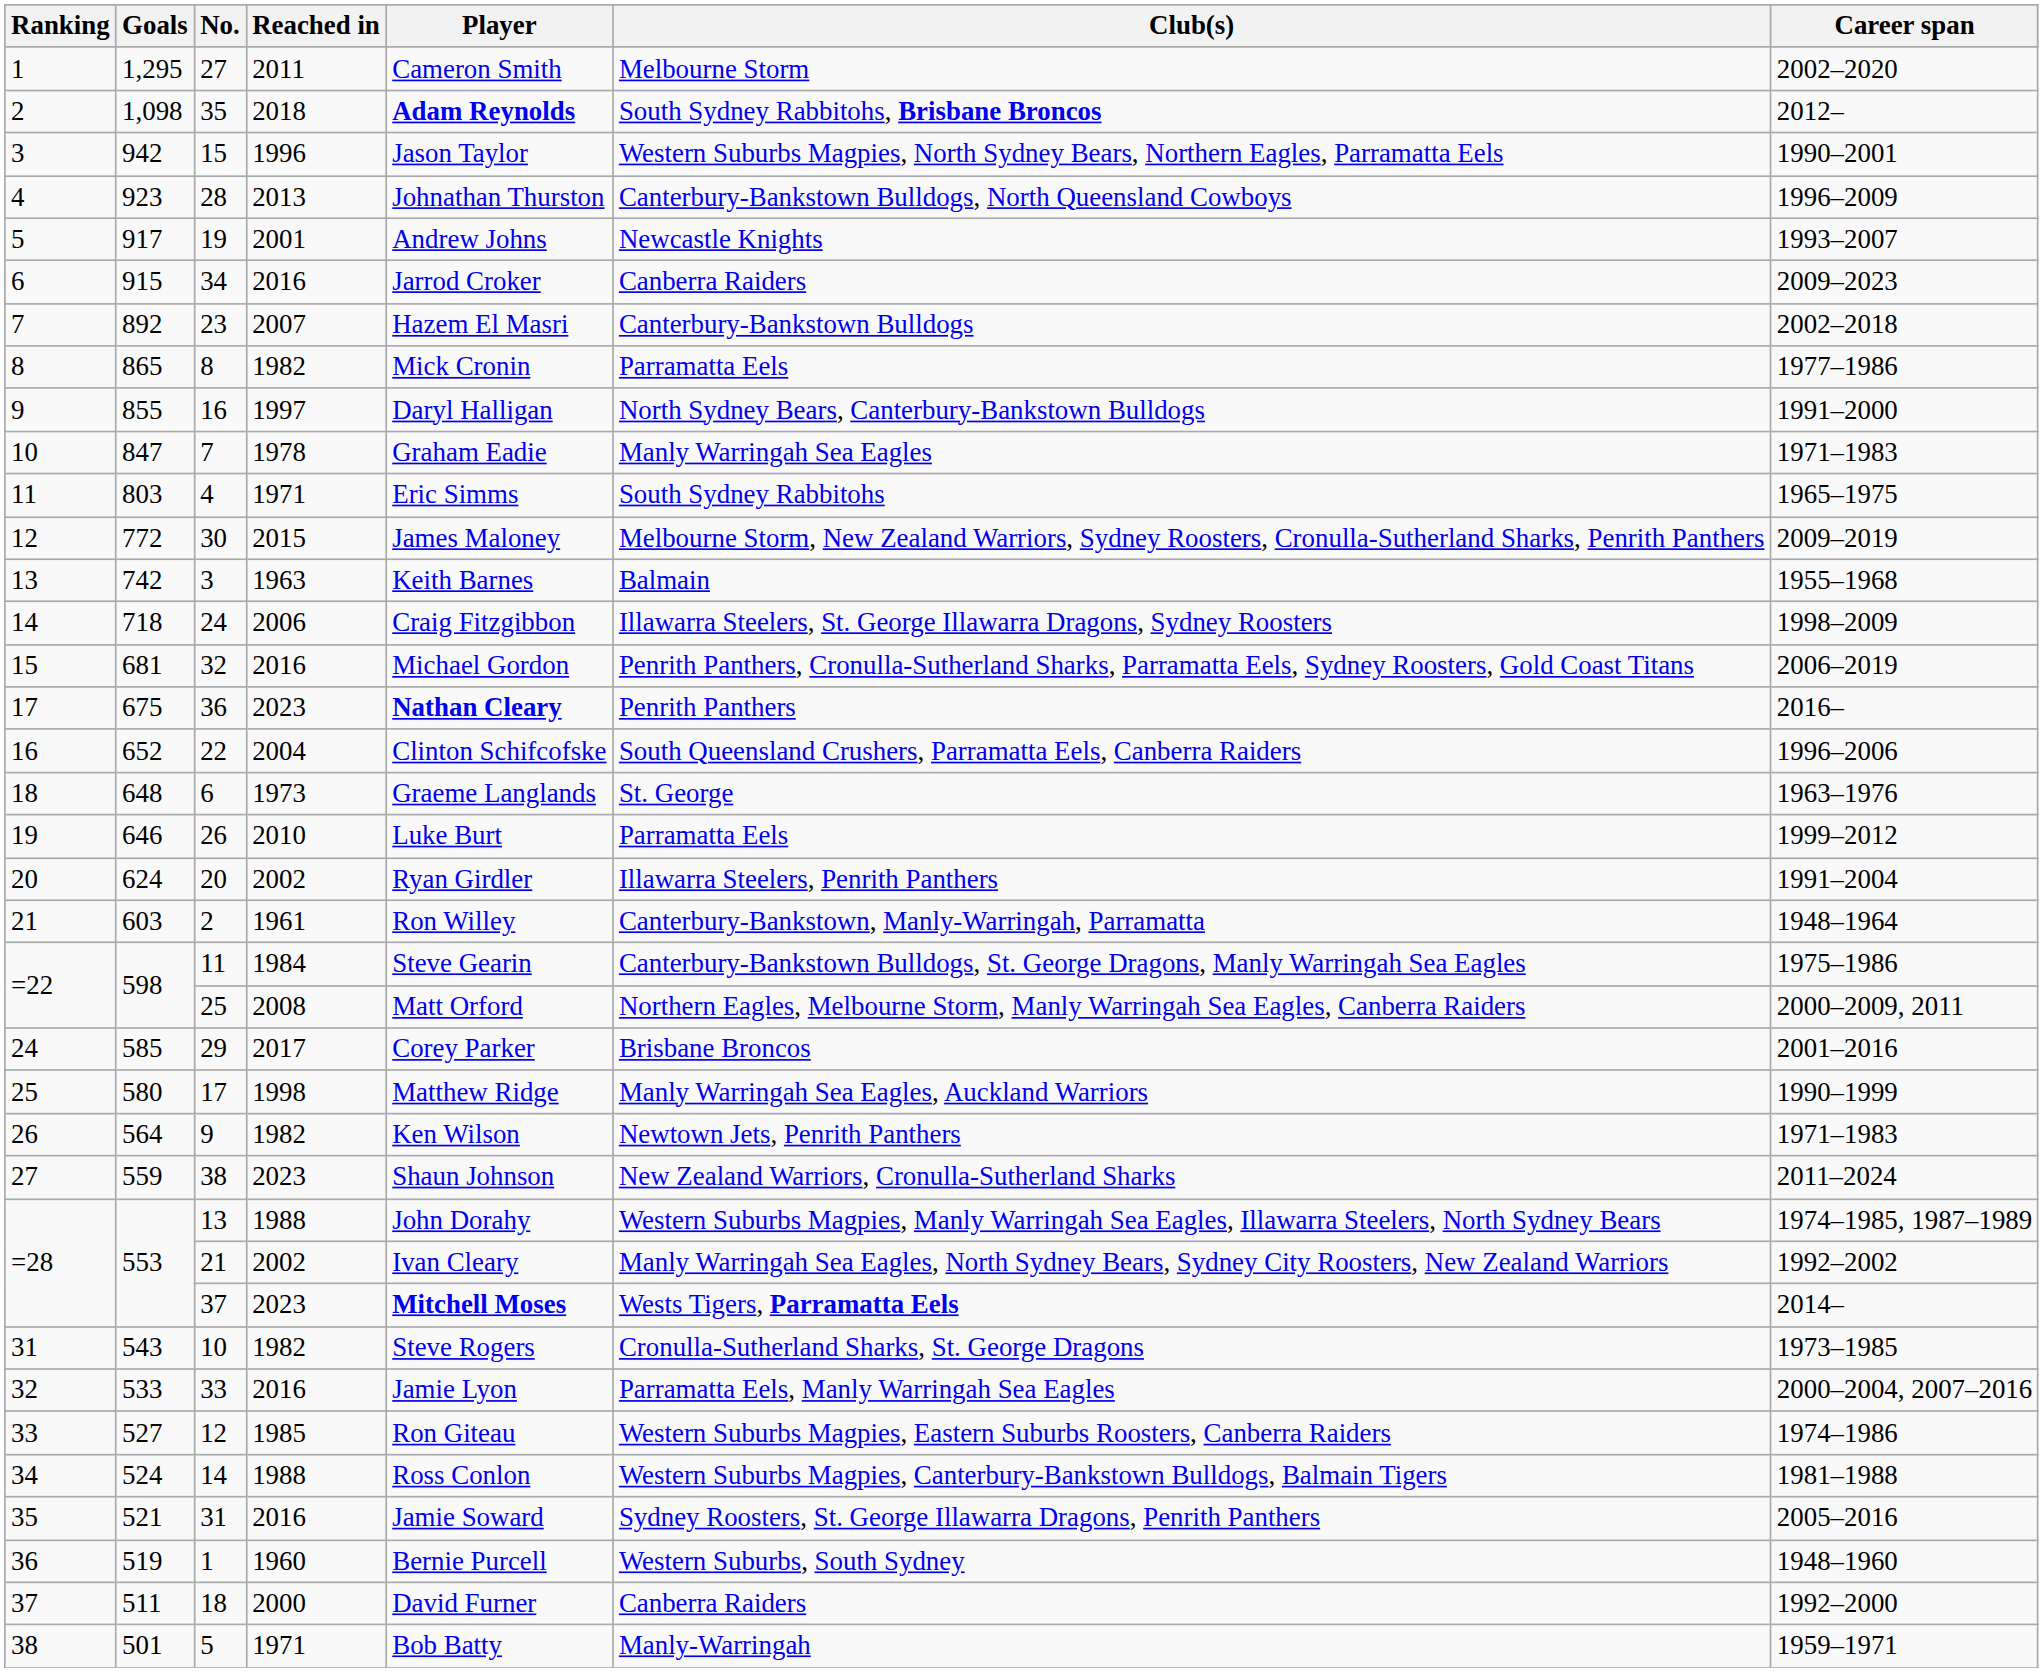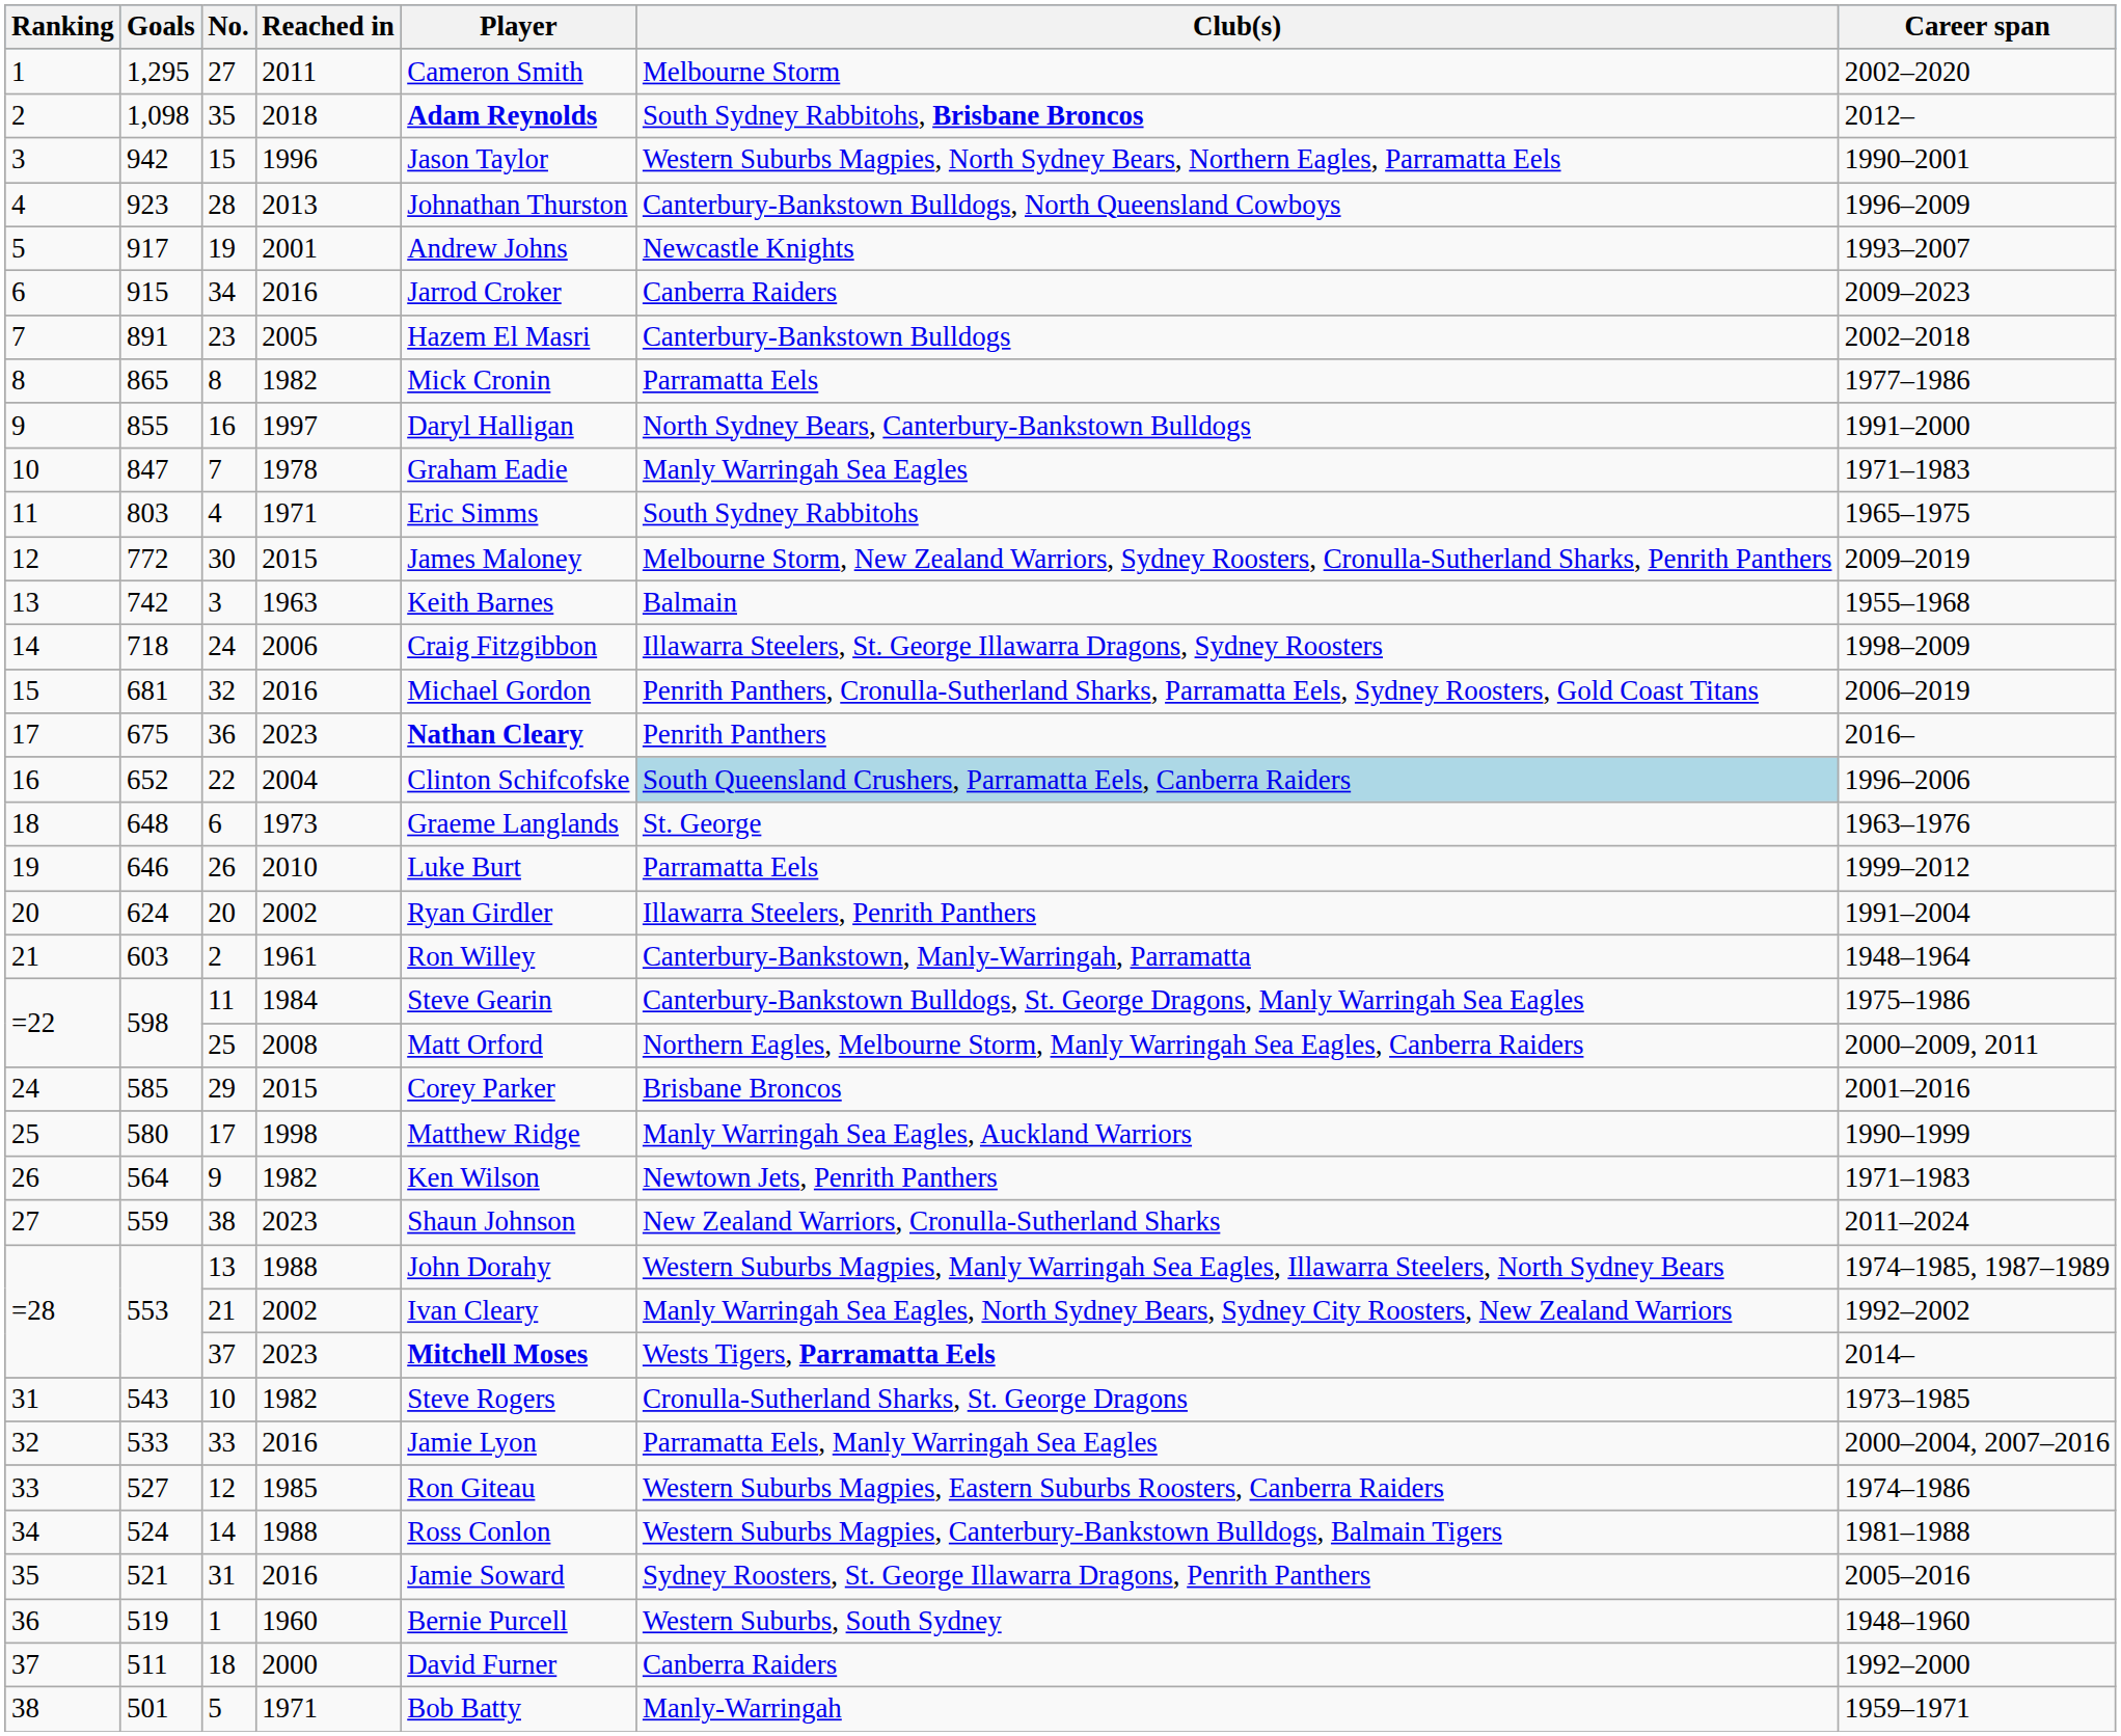23 | Goals: 892 -> 891
23 | Reached in: 2007 -> 2005
22 | Club(s): no background -> lightblue background
29 | Reached in: 2017 -> 2015
